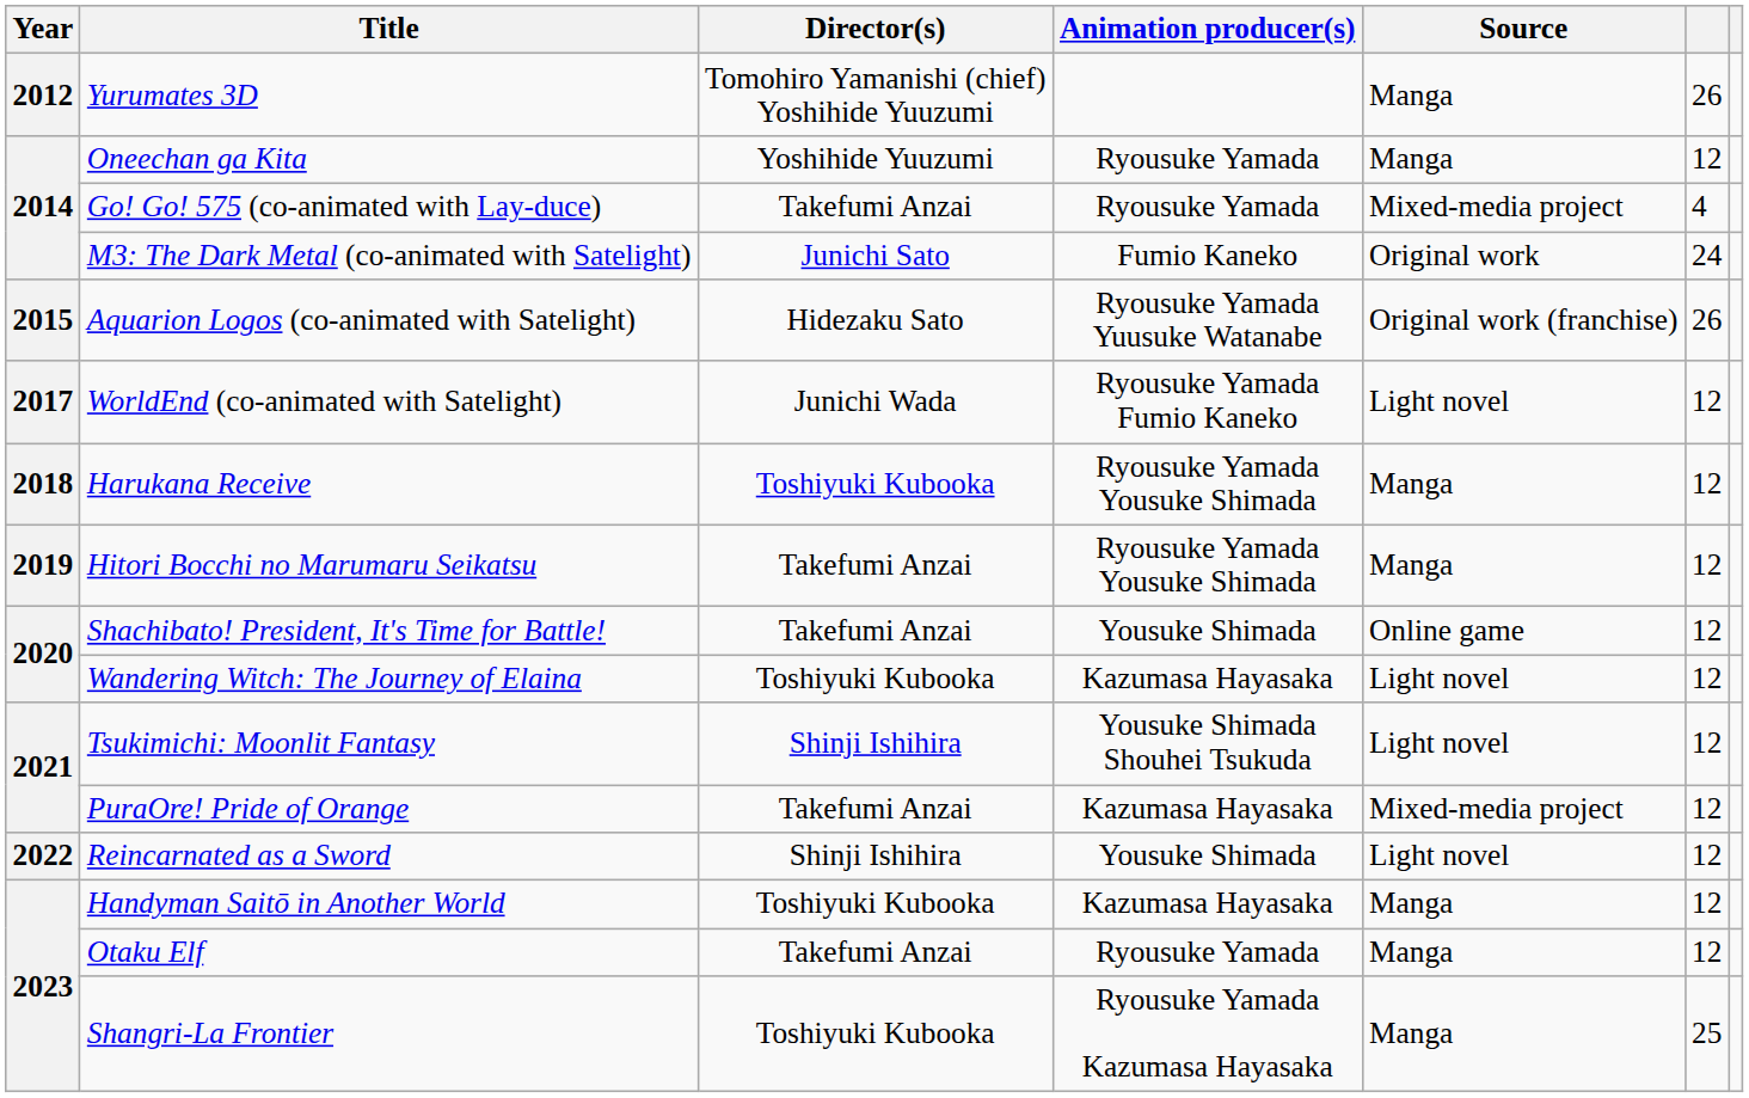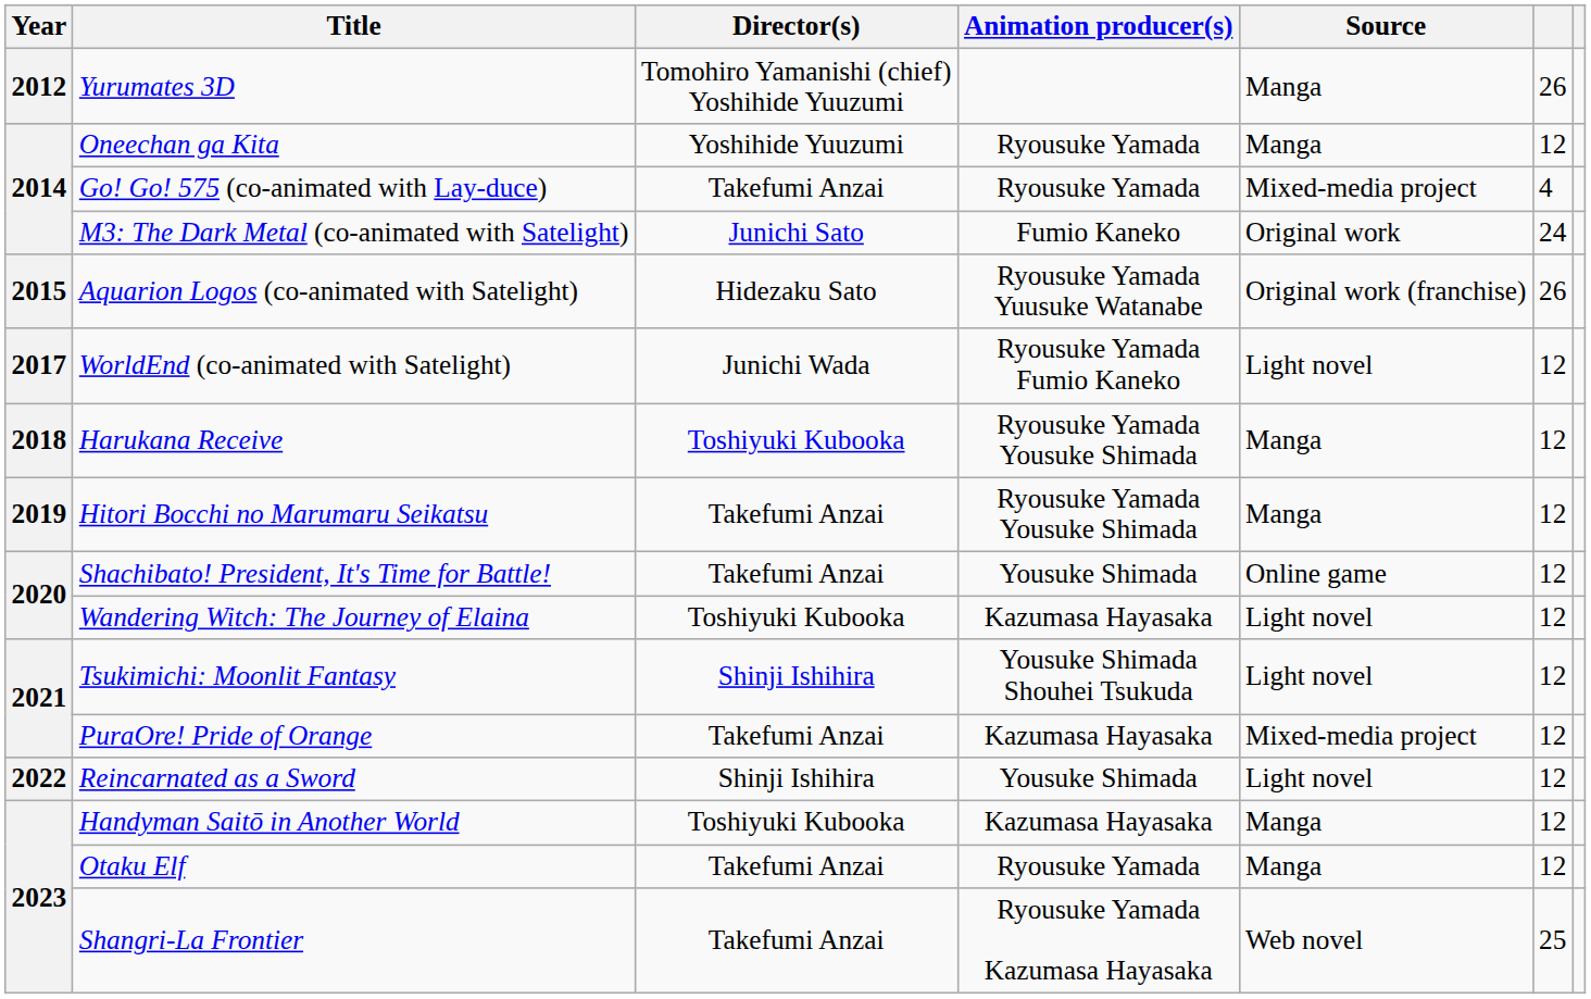Shangri-La Frontier | Director(s): Toshiyuki Kubooka -> Takefumi Anzai
Shangri-La Frontier | Source: Manga -> Web novel
